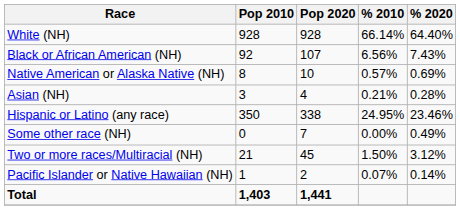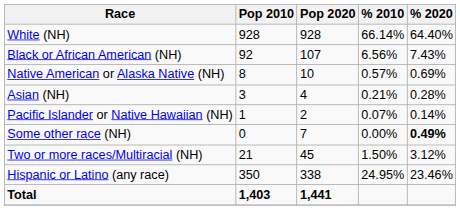rows swapped: Pacific Islander or Native Hawaiian (NH) <-> Hispanic or Latino (any race)
Some other race (NH) | % 2020: normal -> bold
